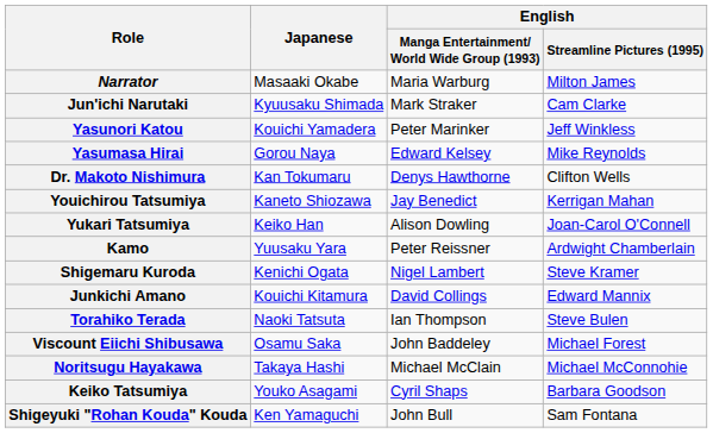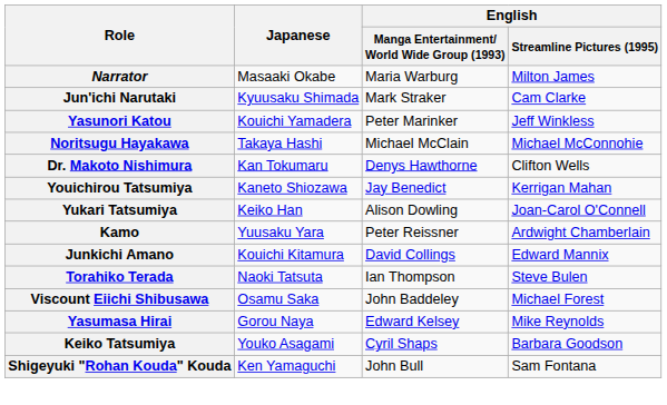rows swapped: Yasumasa Hirai <-> Noritsugu Hayakawa
- row: Shigemaru Kuroda | Kenichi Ogata | Nigel Lambert | Steve Kramer
